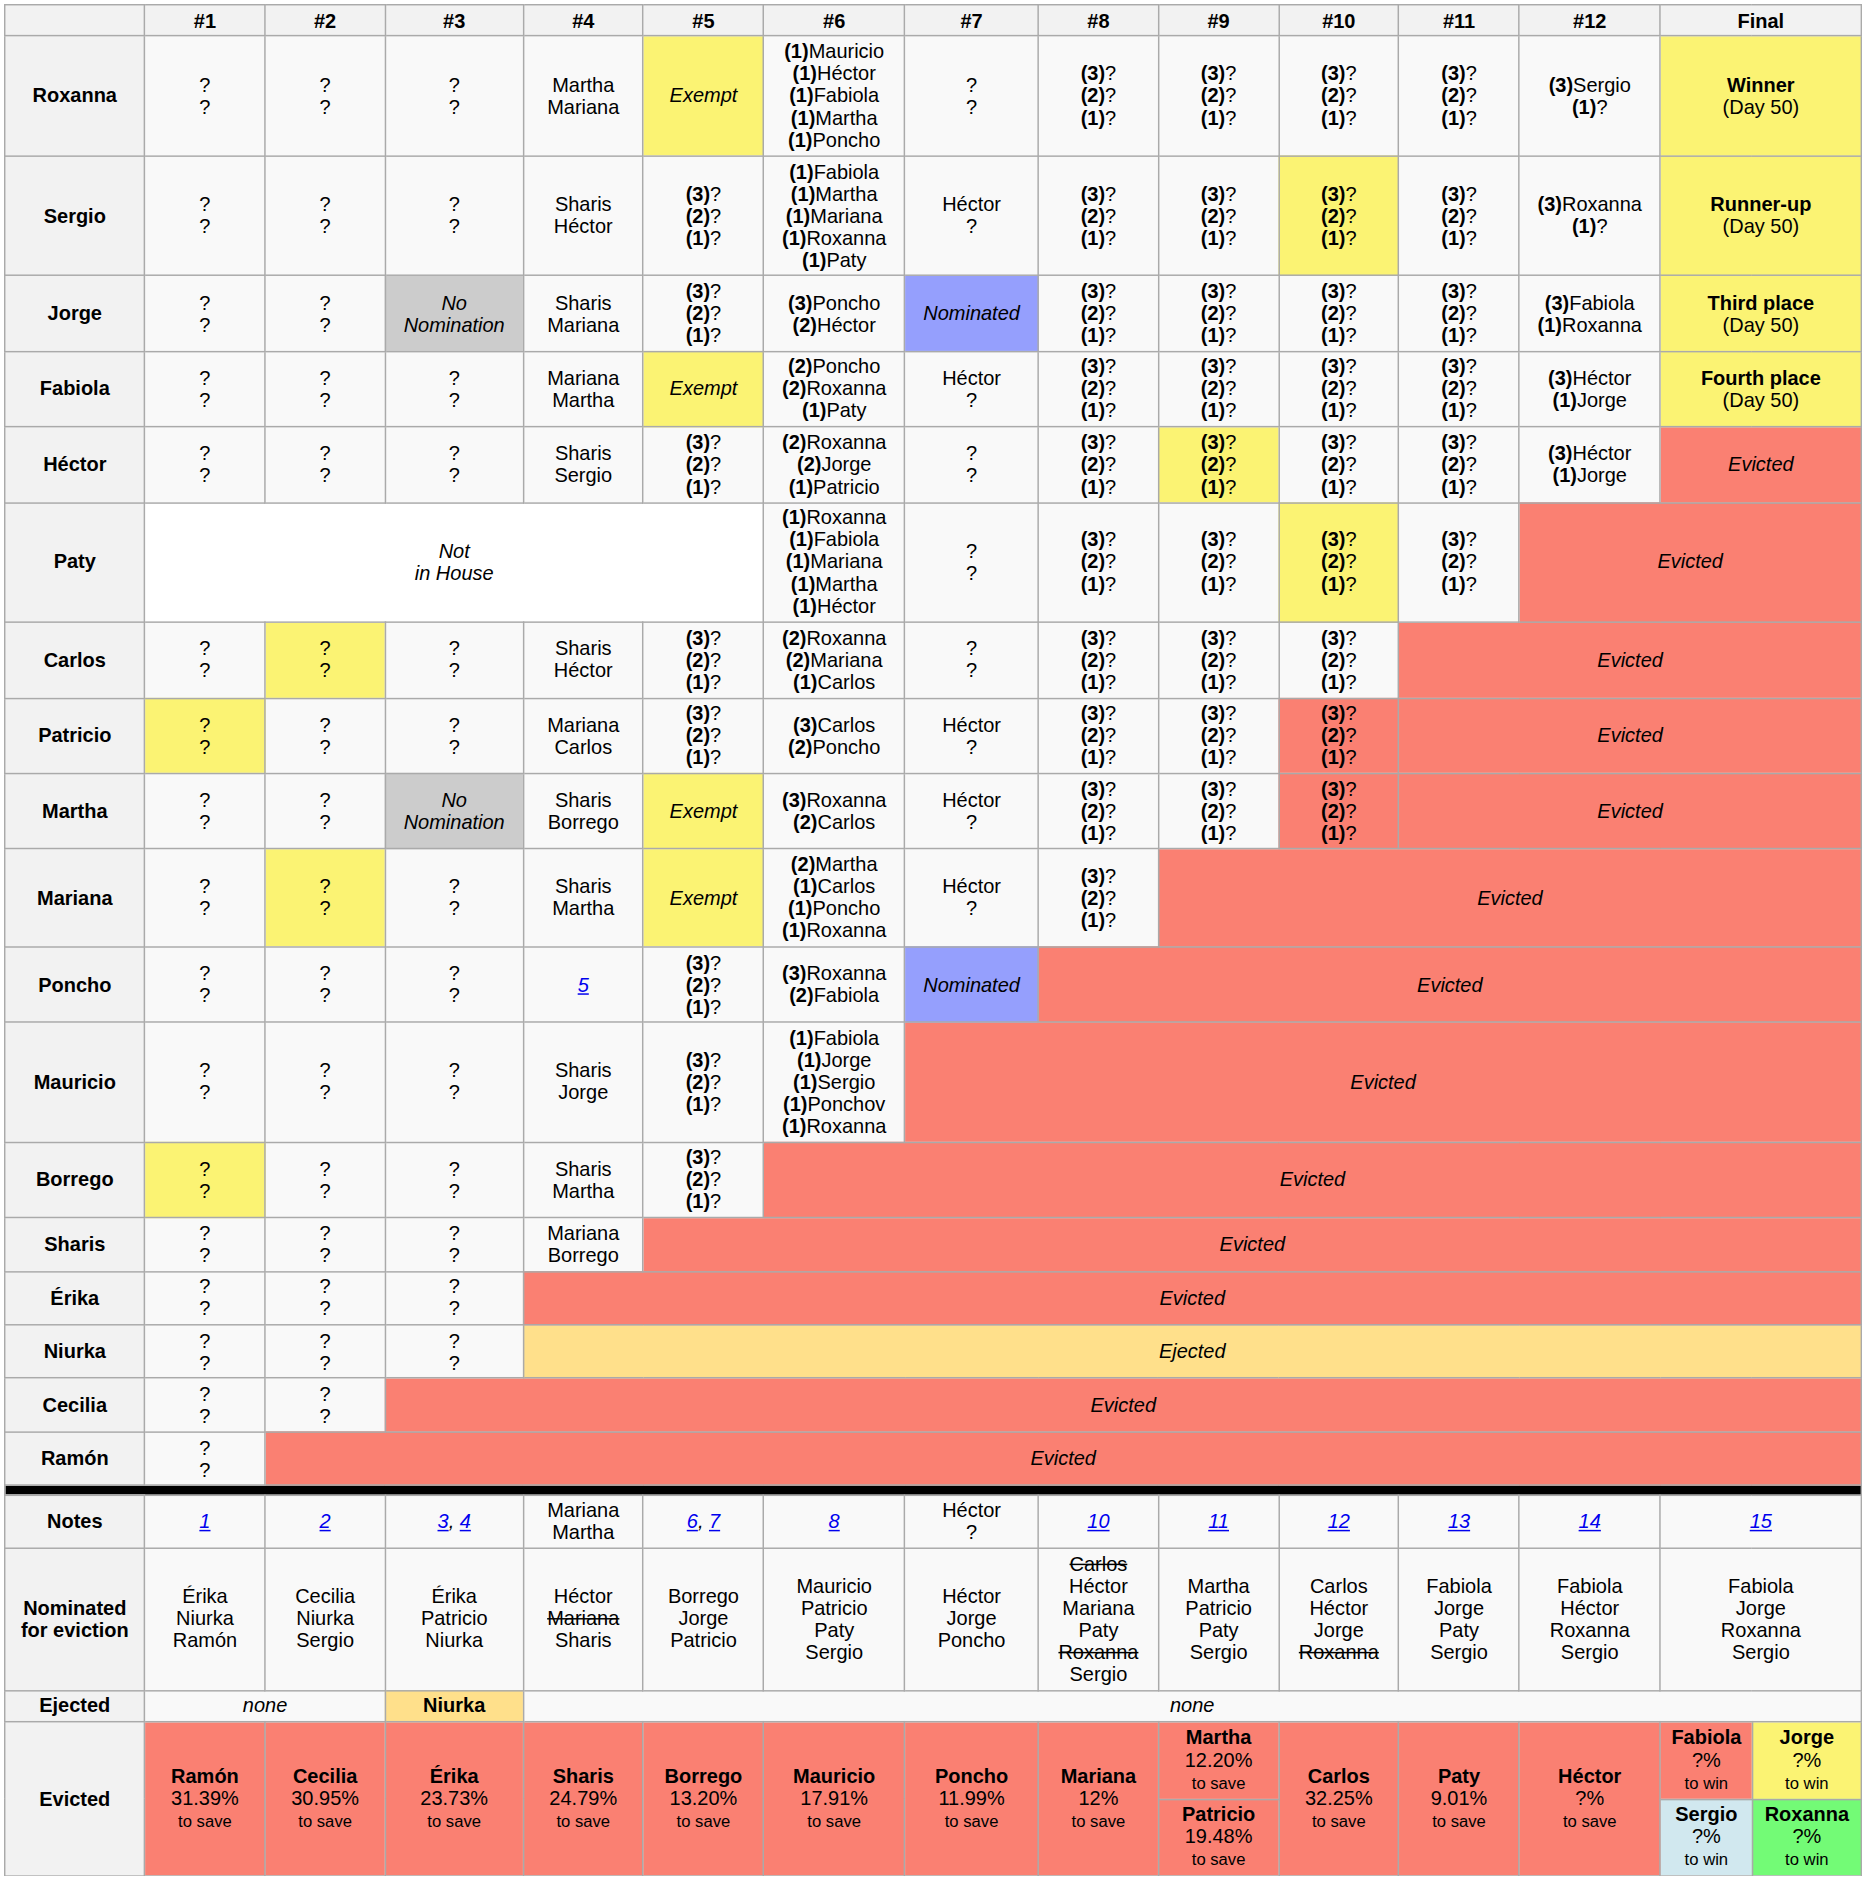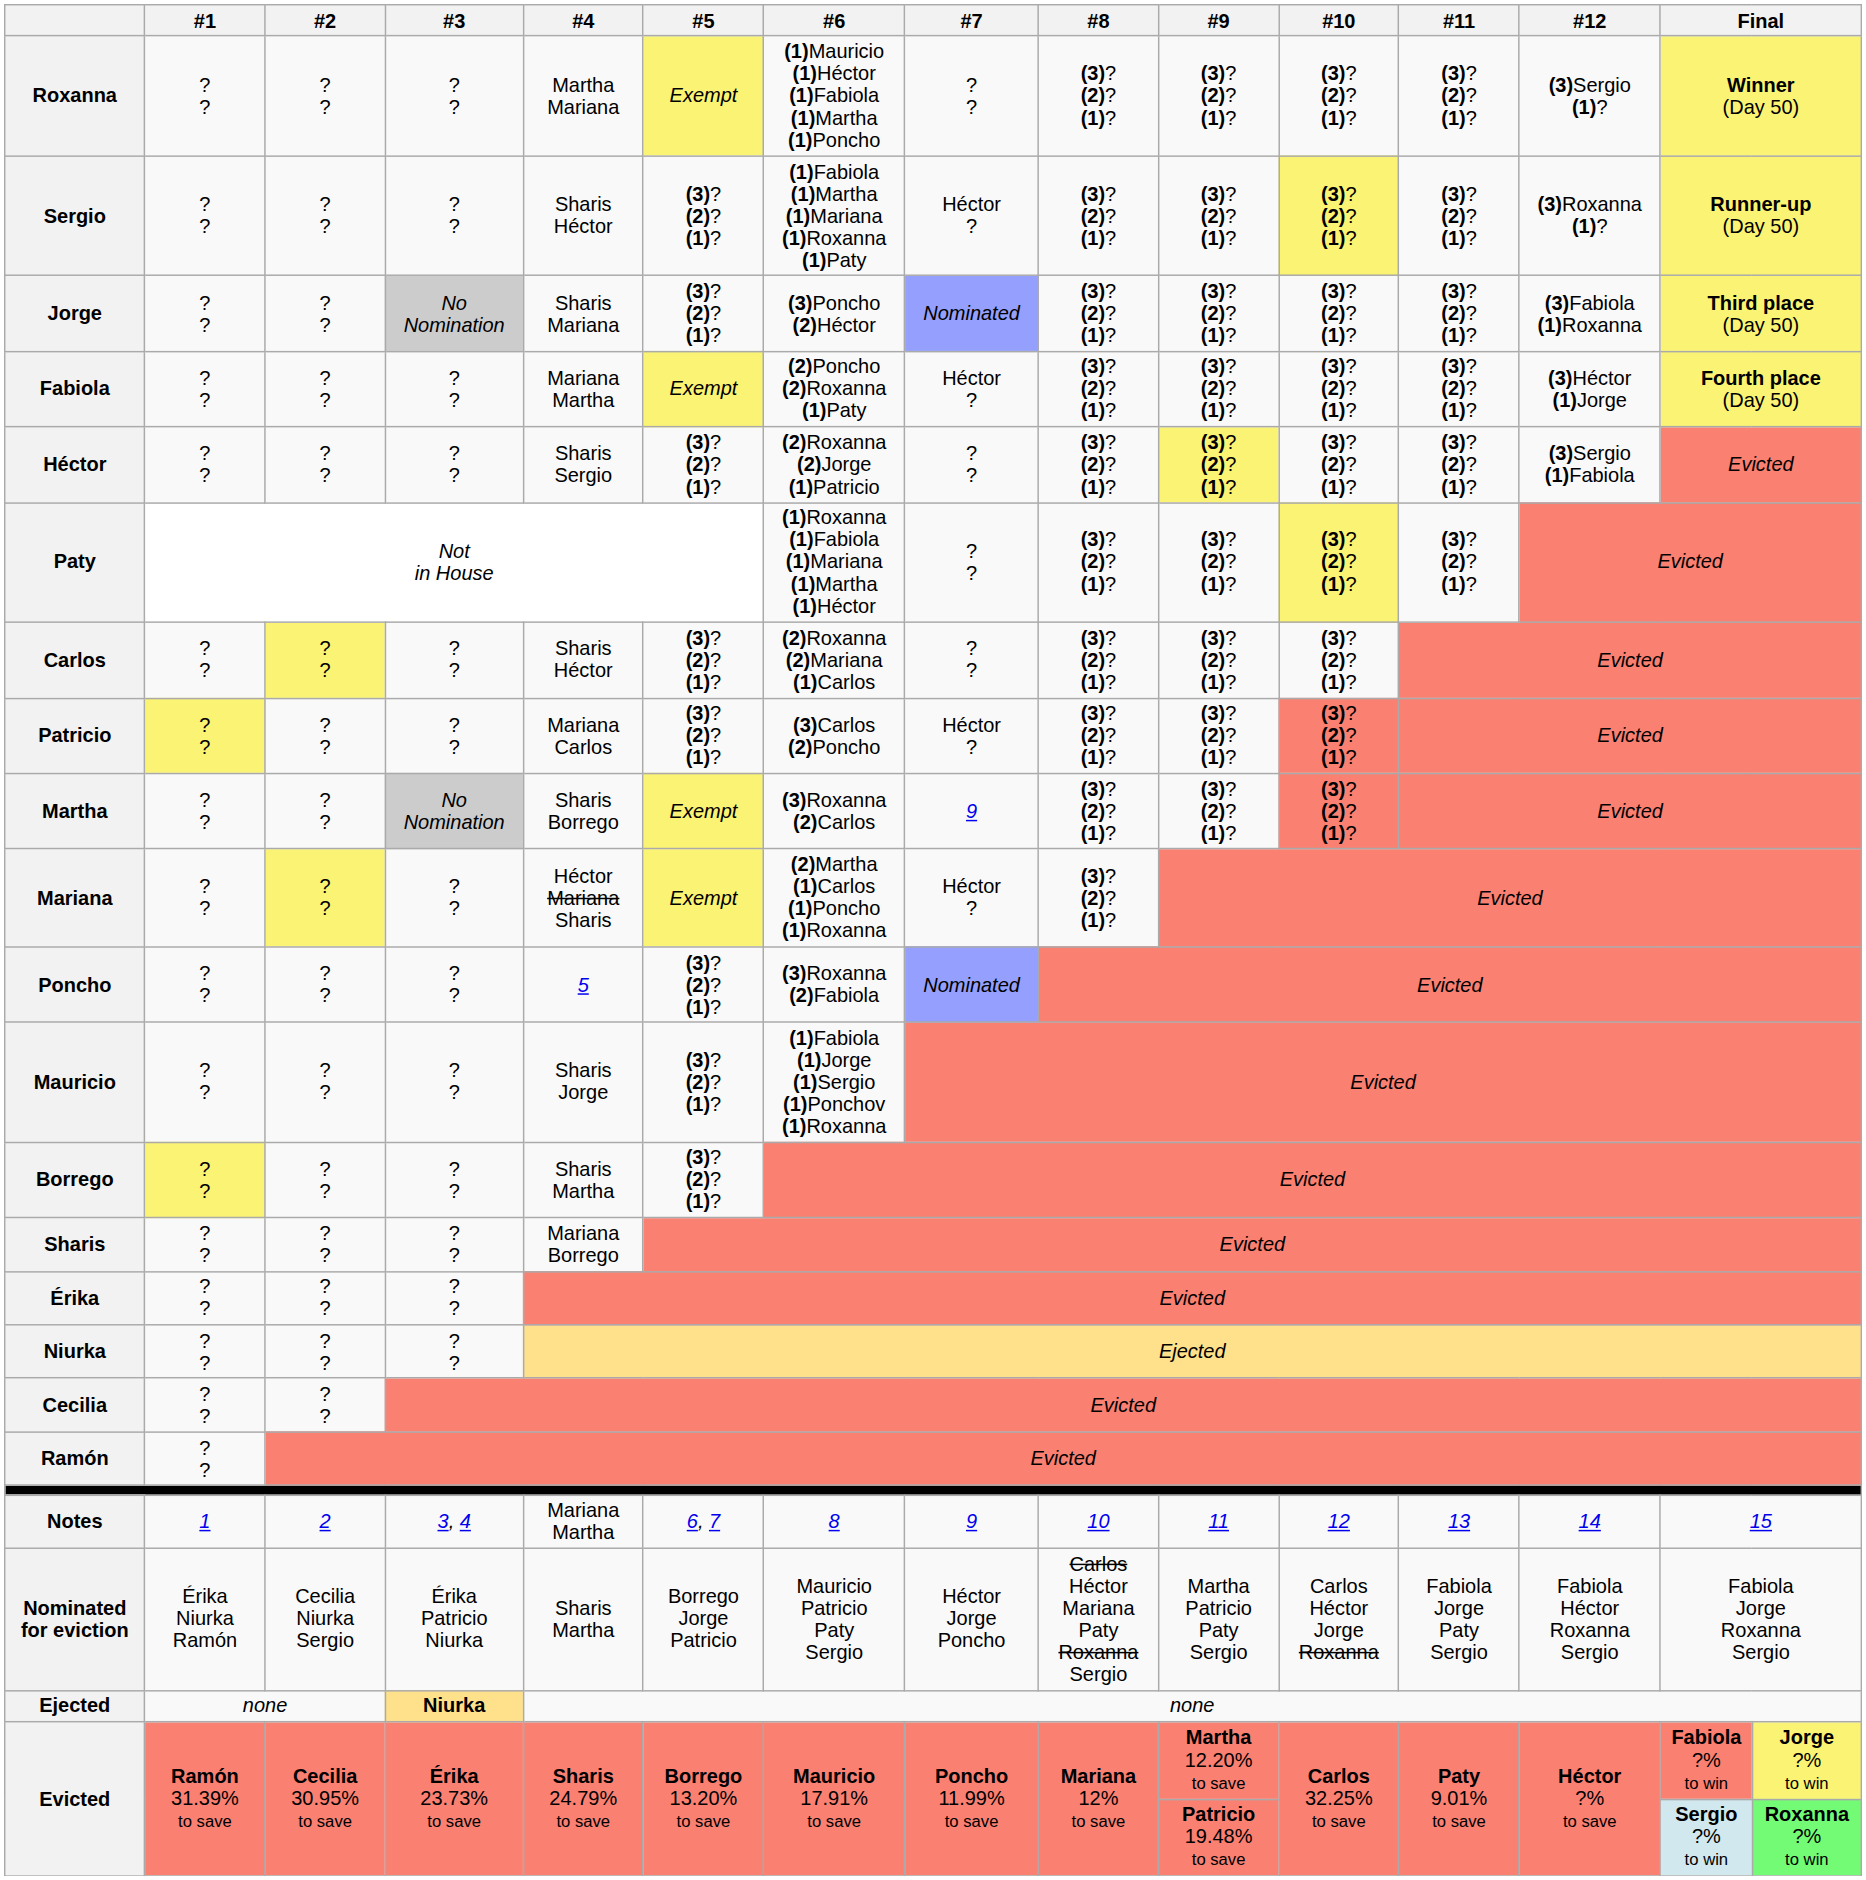Héctor | #12: (3)Héctor (1)Jorge -> (3)Sergio (1)Fabiola
Martha | #7: Héctor ? -> 9
Mariana | #4: Sharis Martha -> Héctor Mariana Sharis
Notes | #7: Héctor ? -> 9
Nominated for eviction | #4: Héctor Mariana Sharis -> Sharis Martha
